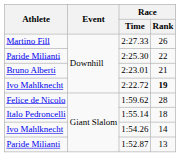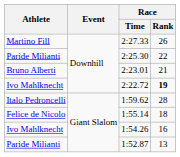1:59.62 | Athlete: Felice de Nicolo -> Italo Pedroncelli
1:55.14 | Athlete: Italo Pedroncelli -> Felice de Nicolo
1:54.26 | Race / Rank: 14 -> 16
